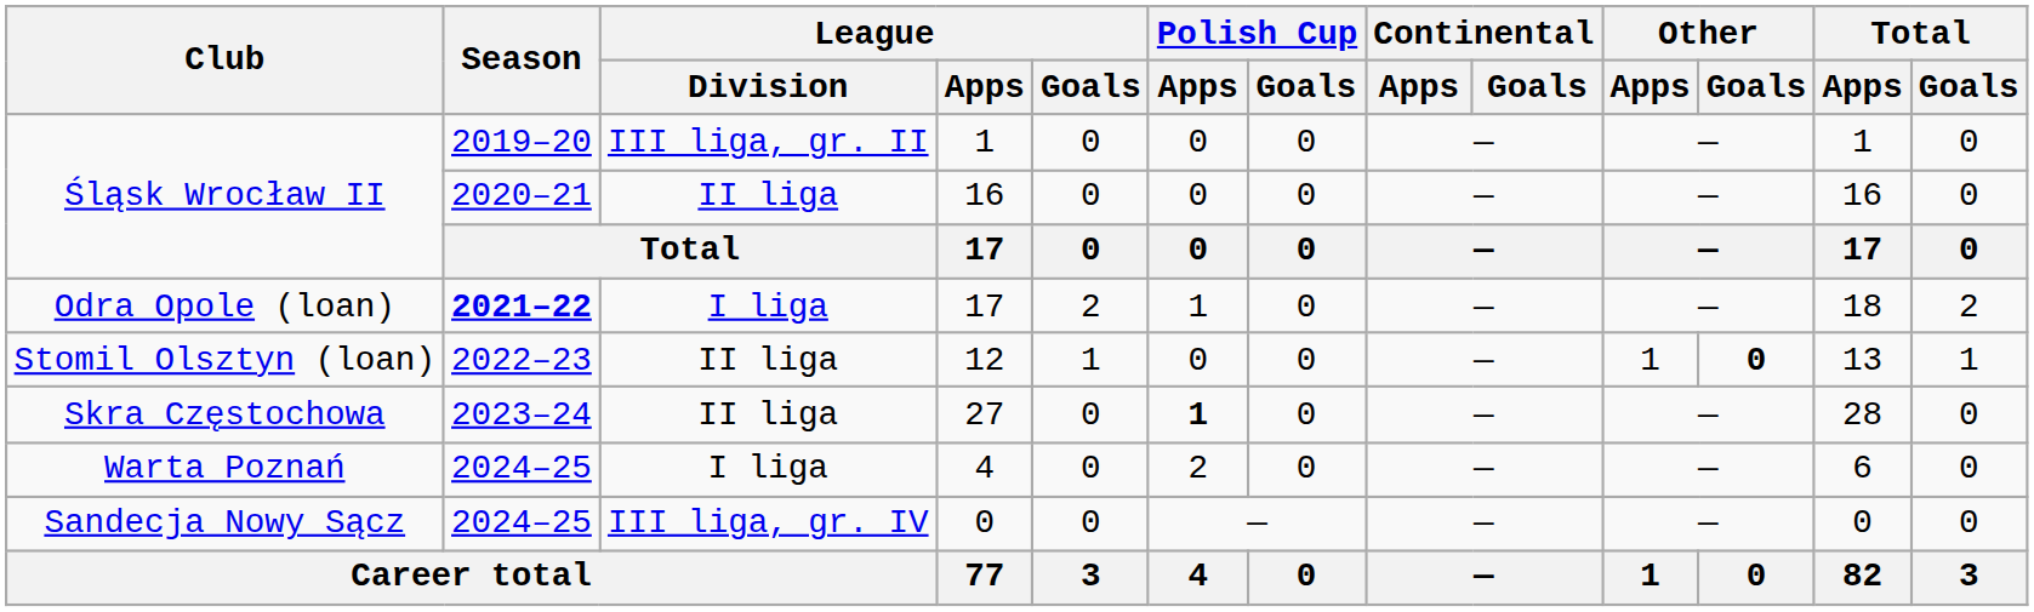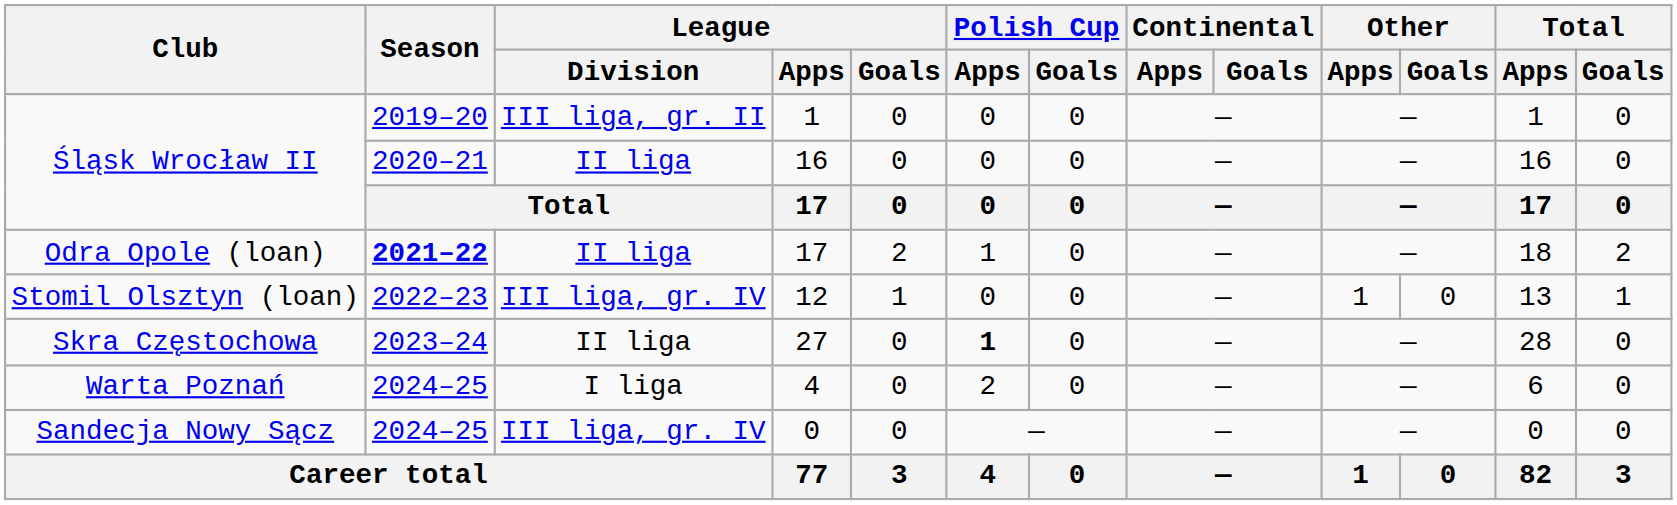Odra Opole (loan) / 17 | League / Division: I liga -> II liga
12 | League / Division: II liga -> III liga, gr. IV
12 | Other / Goals: bold -> normal
